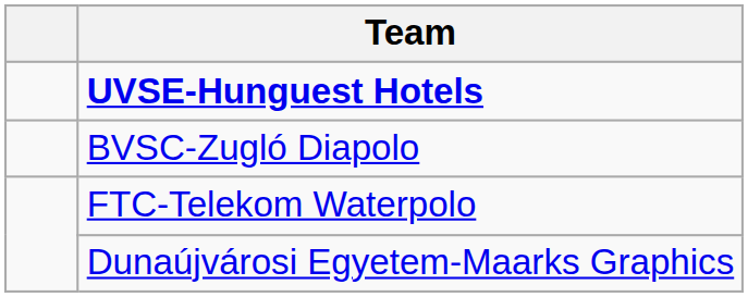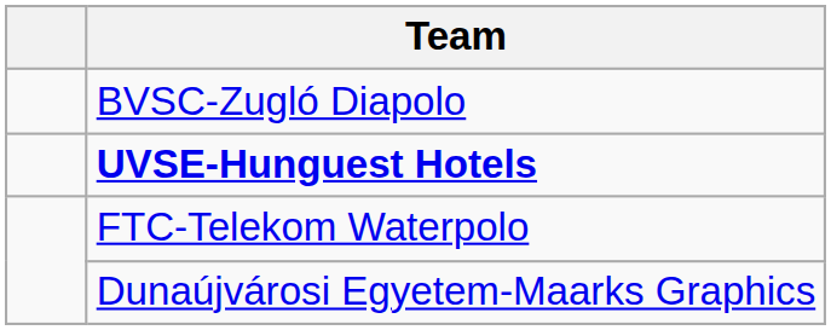rows swapped: UVSE-Hunguest Hotels <-> BVSC-Zugló Diapolo
